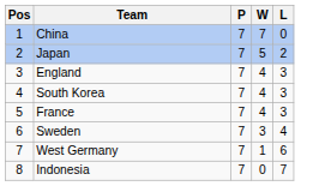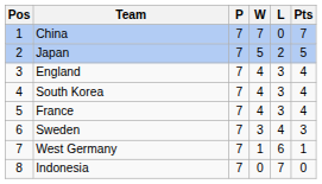+ column: Pts | 7 | 5 | 4 | 4 | 4 | 3 | 1 | 0
